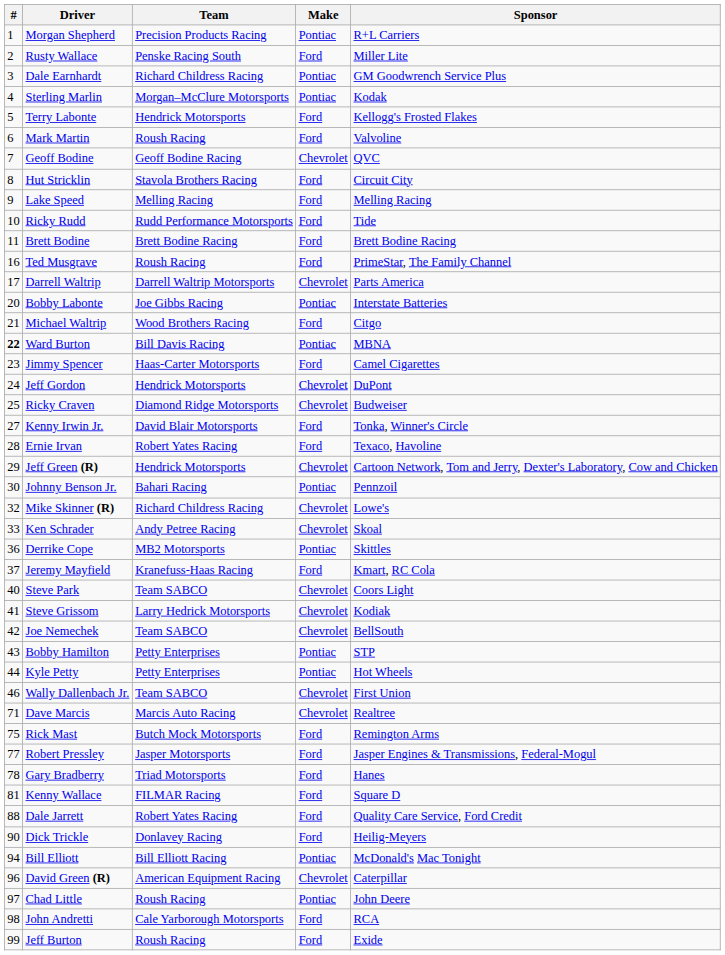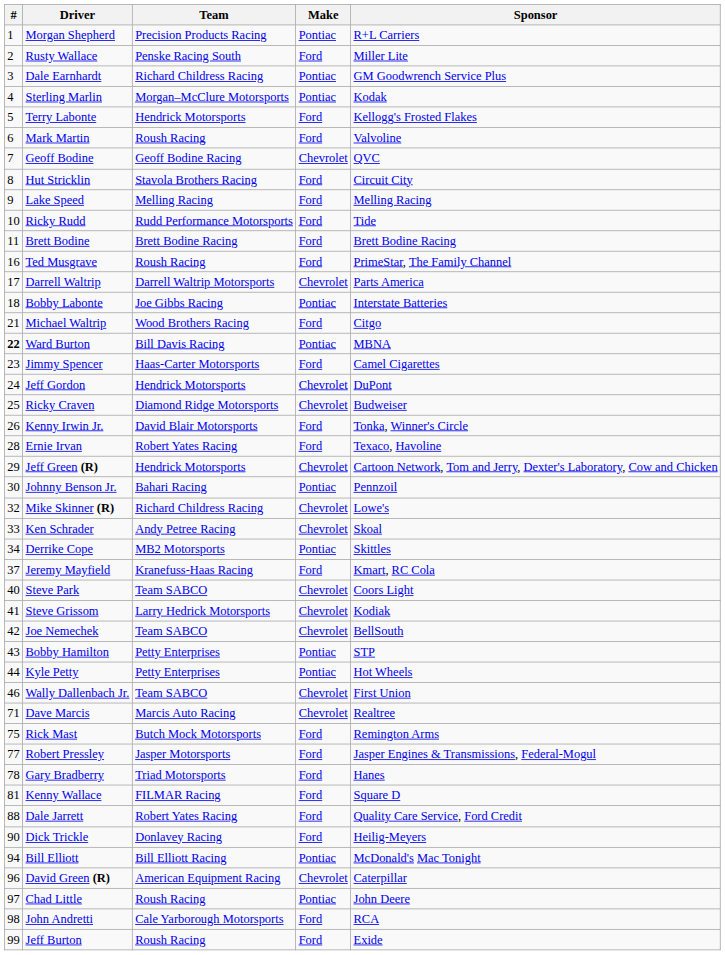Bobby Labonte | #: 20 -> 18
Kenny Irwin Jr. | #: 27 -> 26
Derrike Cope | #: 36 -> 34
